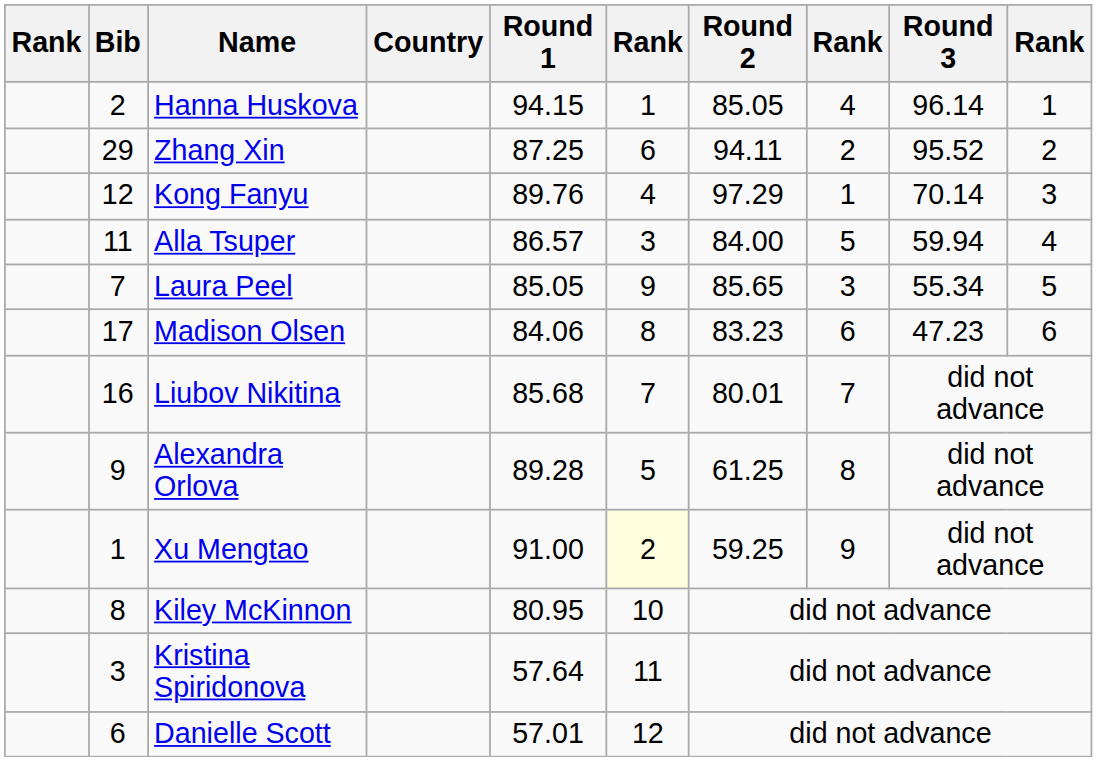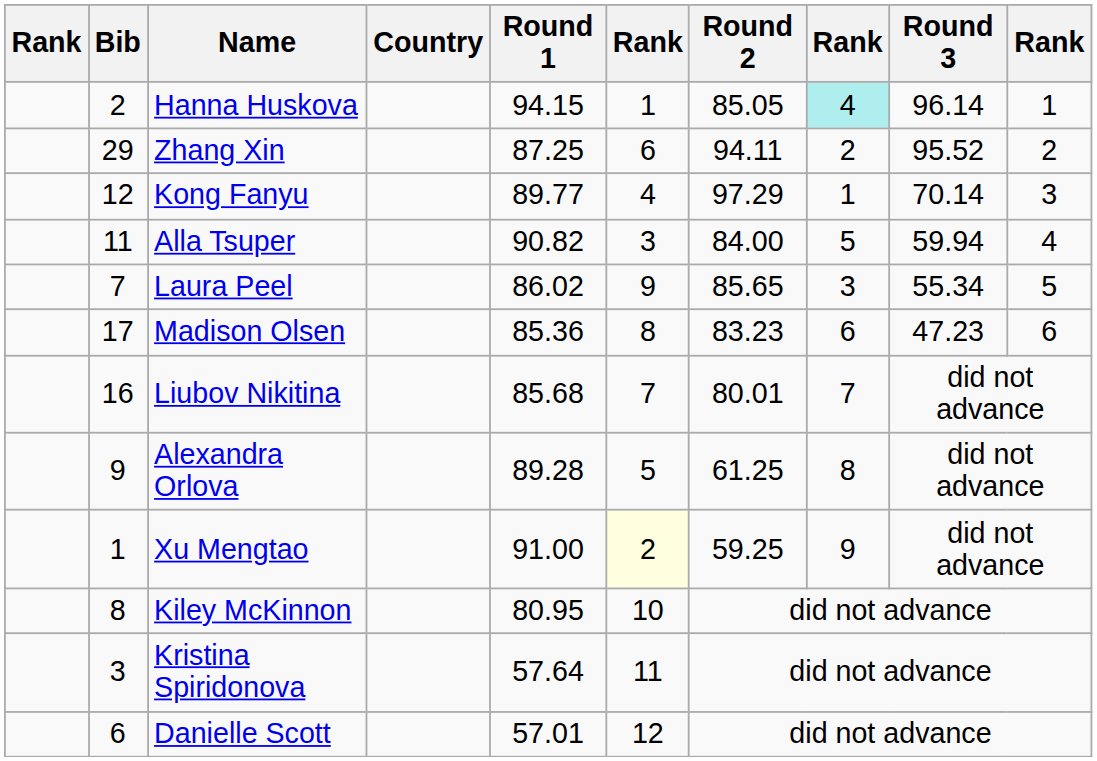Hanna Huskova | column 8: no background -> paleturquoise background
Kong Fanyu | Round 1: 89.76 -> 89.77
Alla Tsuper | Round 1: 86.57 -> 90.82
Laura Peel | Round 1: 85.05 -> 86.02
Madison Olsen | Round 1: 84.06 -> 85.36
